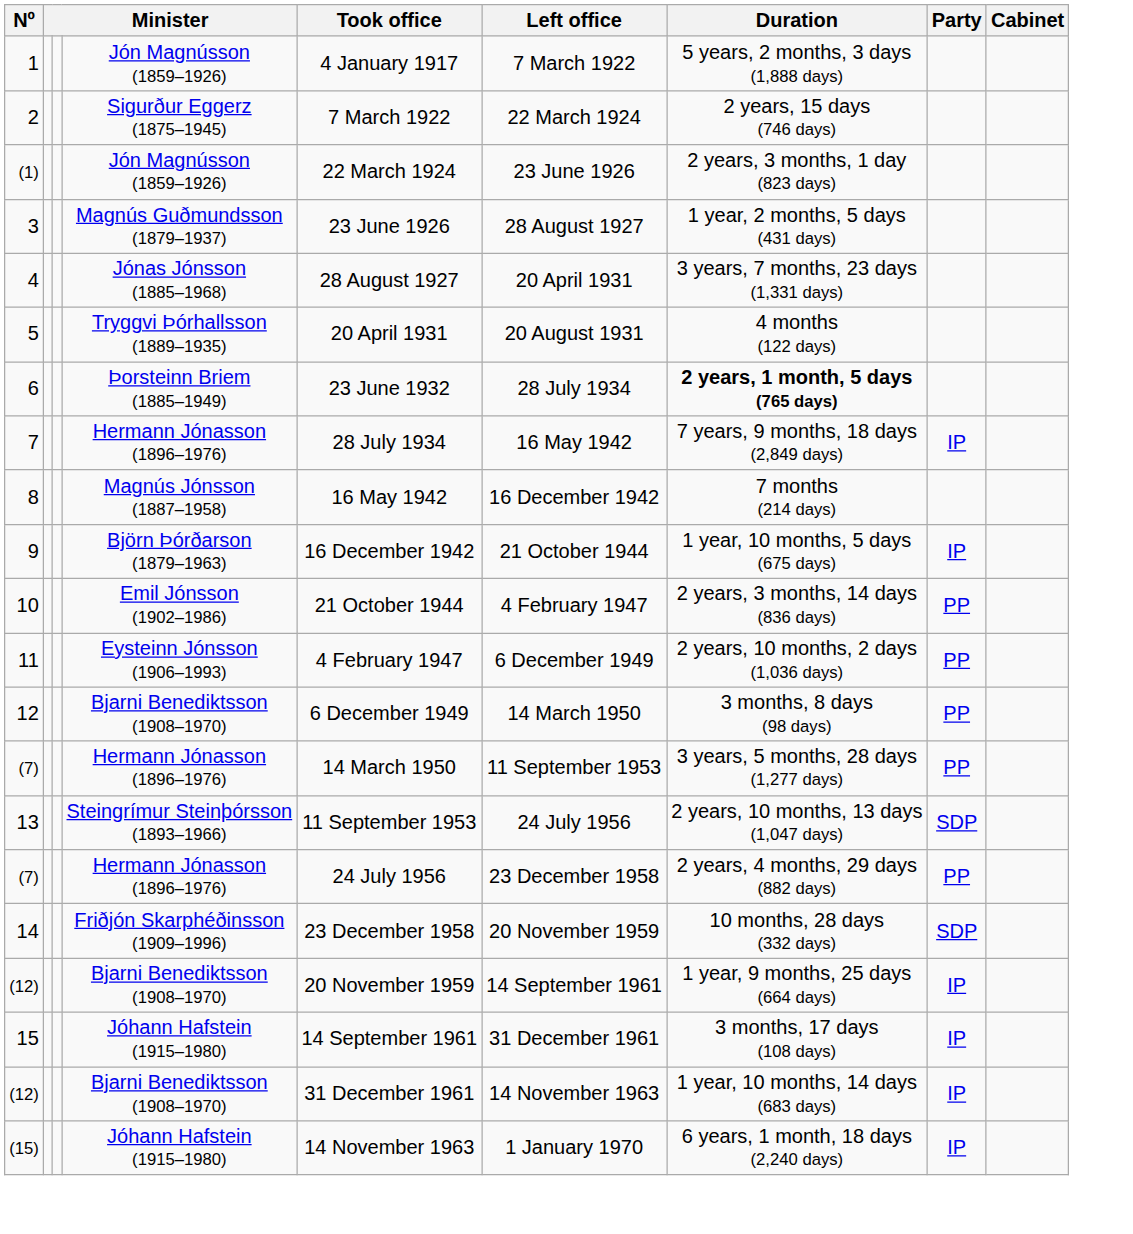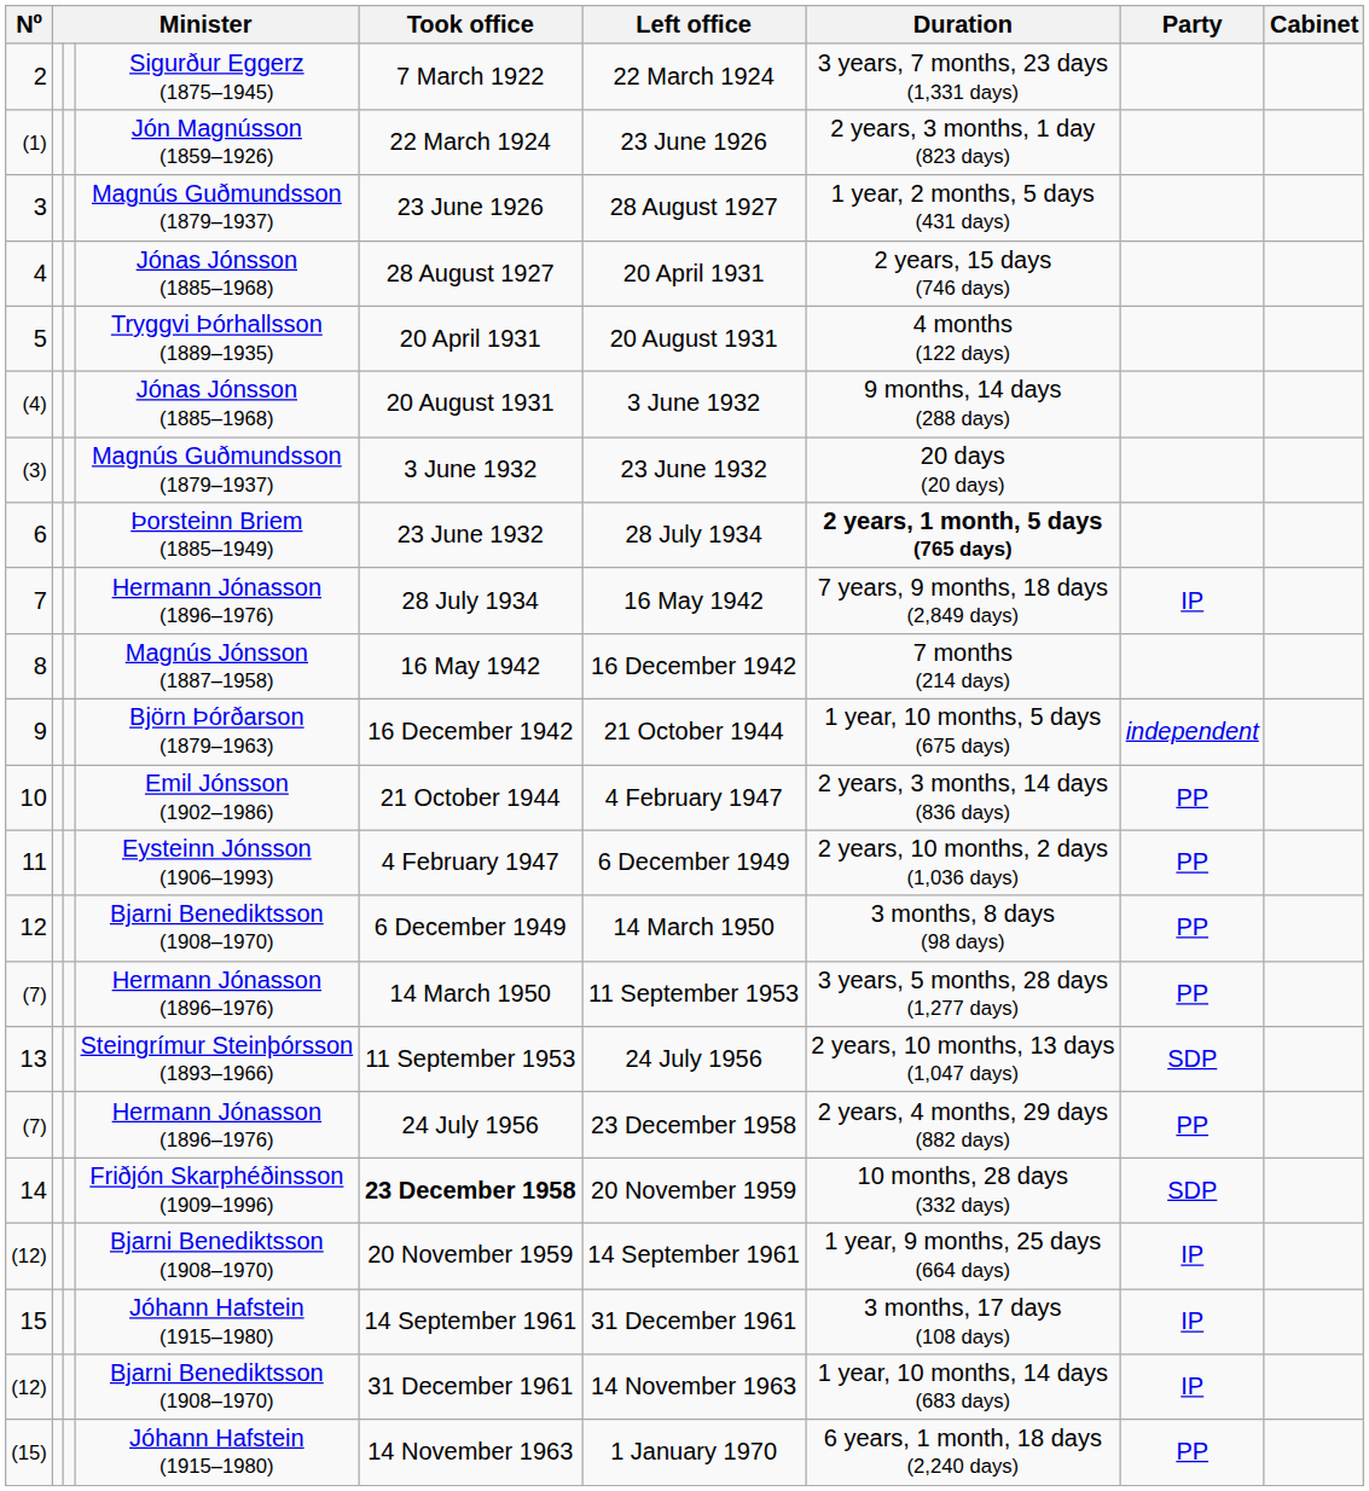- row: 1 | Jón Magnússon (1859–1926) | 4 January 1917 | 7 March 1922 | 5 years, 2 months, 3 days (1,888 days)
2 | Duration: 2 years, 15 days (746 days) -> 3 years, 7 months, 23 days (1,331 days)
4 | Duration: 3 years, 7 months, 23 days (1,331 days) -> 2 years, 15 days (746 days)
+ row: (4) | Jónas Jónsson (1885–1968) | 20 August 1931 | 3 June 1932 | 9 months, 14 days (288 days)
+ row: (3) | Magnús Guðmundsson (1879–1937) | 3 June 1932 | 23 June 1932 | 20 days (20 days)
9 | Party: IP -> independent
14 | Took office: normal -> bold
(15) | Party: IP -> PP
